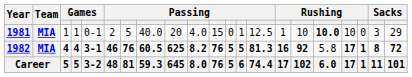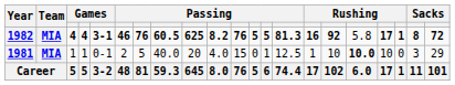rows swapped: 1981 <-> 1982
